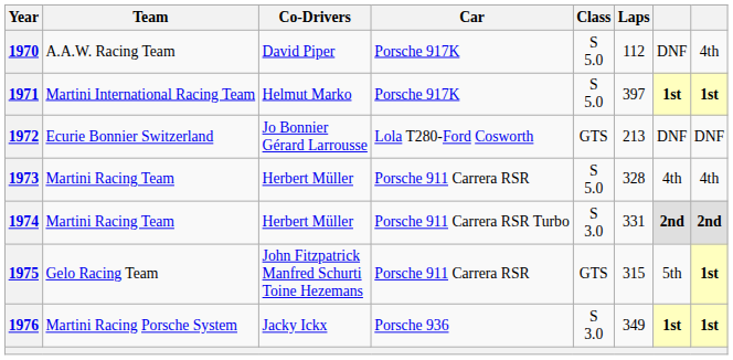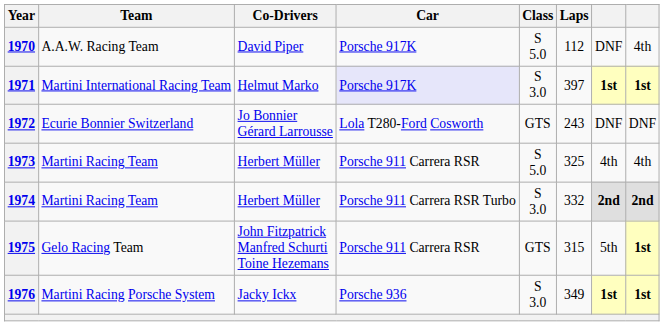1971 | Car: no background -> lavender background
1971 | Class: S 5.0 -> S 3.0
1972 | Laps: 213 -> 243
1973 | Laps: 328 -> 325
1974 | Laps: 331 -> 332
